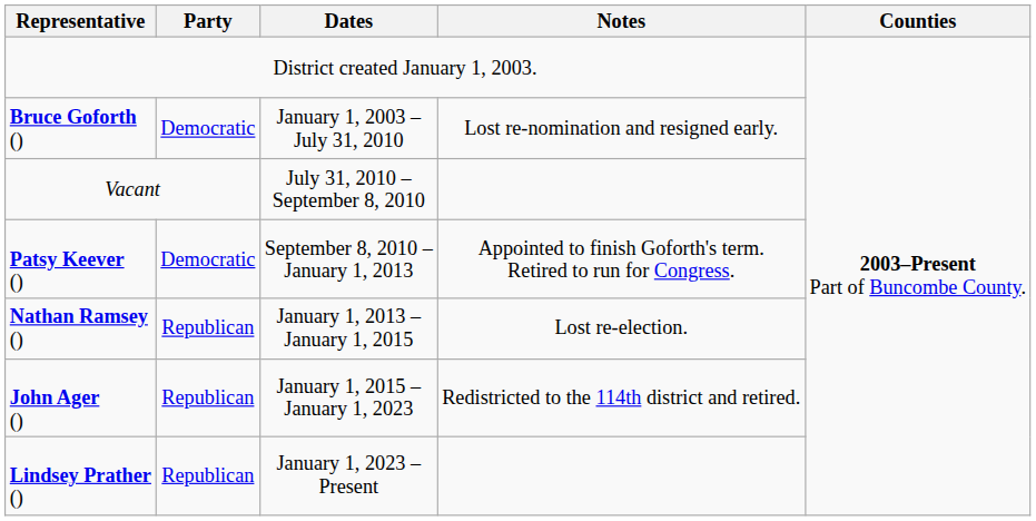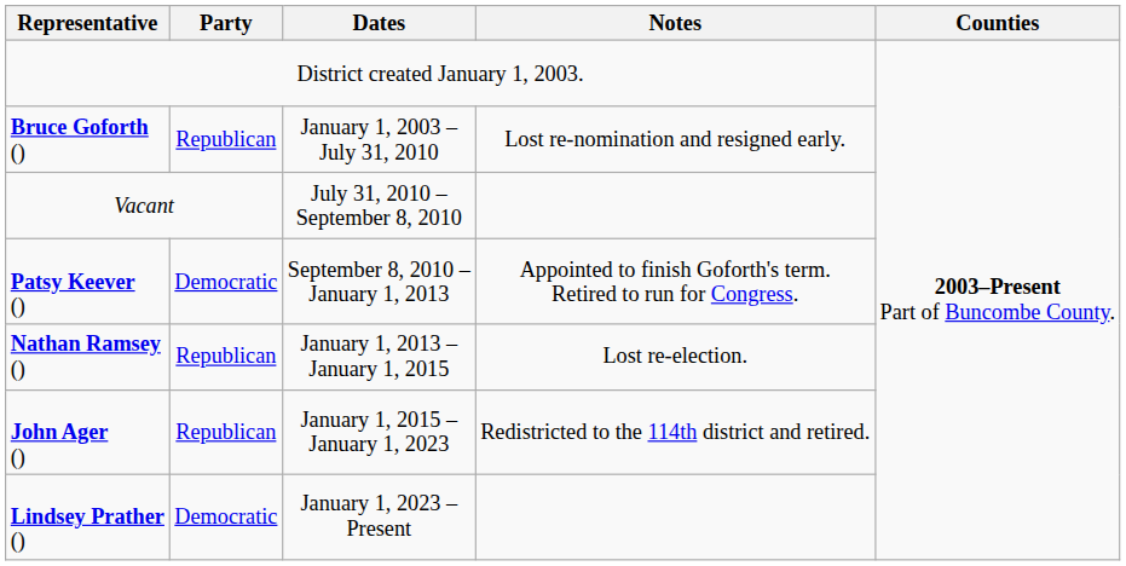Bruce Goforth () | Party: Democratic -> Republican
Lindsey Prather () | Party: Republican -> Democratic
